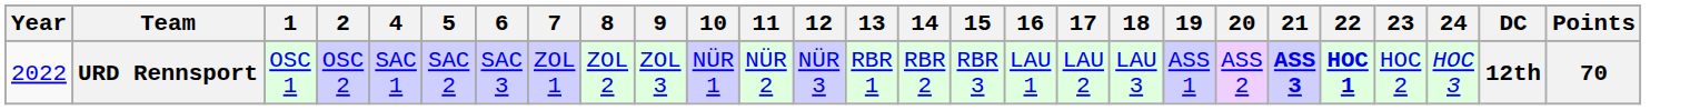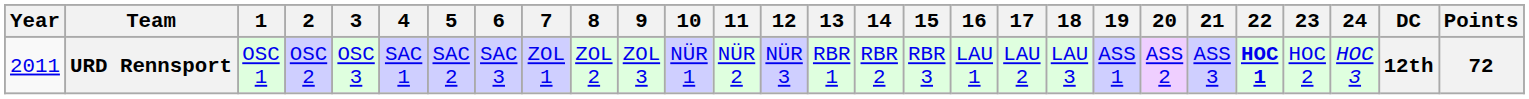+ column: 3 | OSC 3
URD Rennsport | Year: 2022 -> 2011
URD Rennsport | 21: bold -> normal
URD Rennsport | Points: 70 -> 72
